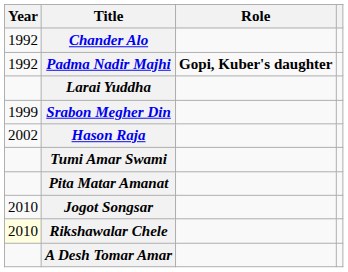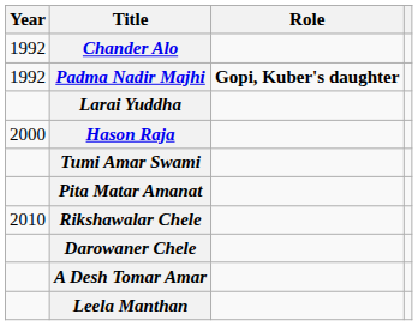- row: 1999 | Srabon Megher Din
Hason Raja | Year: 2002 -> 2000
- row: 2010 | Jogot Songsar
Rikshawalar Chele | Year: lightyellow background -> no background
+ row: Darowaner Chele
+ row: Leela Manthan
